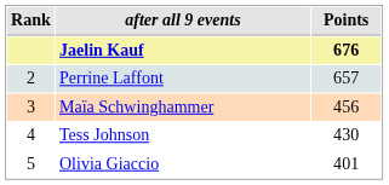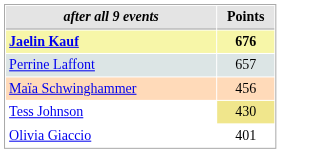- column: Rank | 2 | 3 | 4 | 5
Tess Johnson | Points: no background -> khaki background
